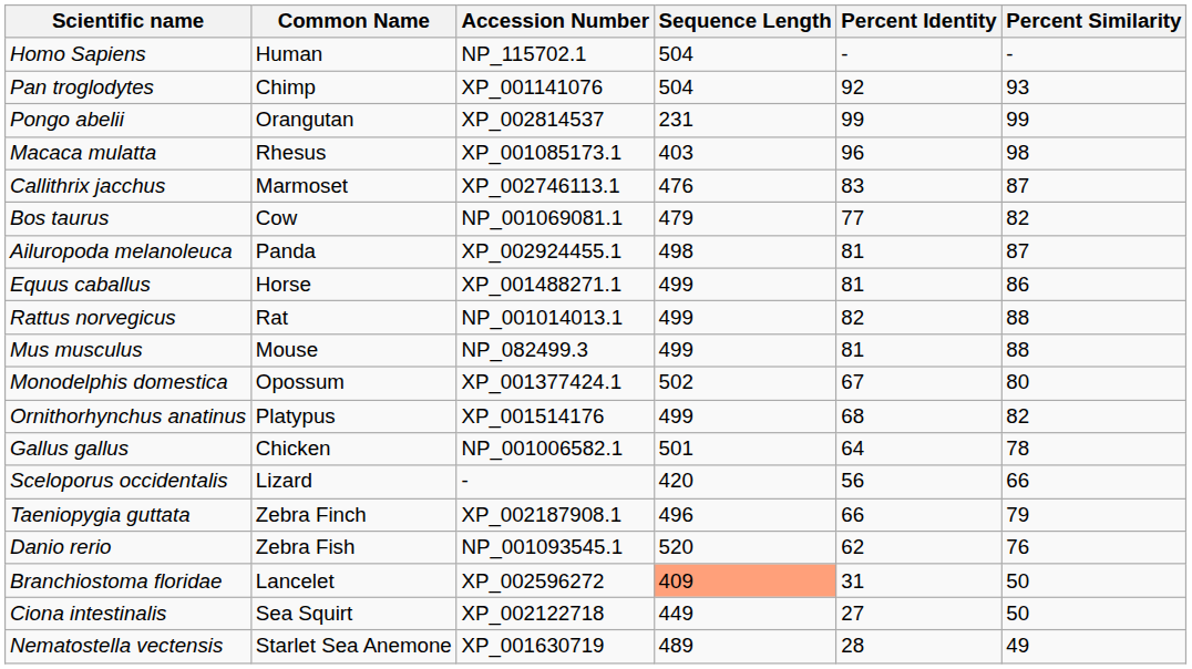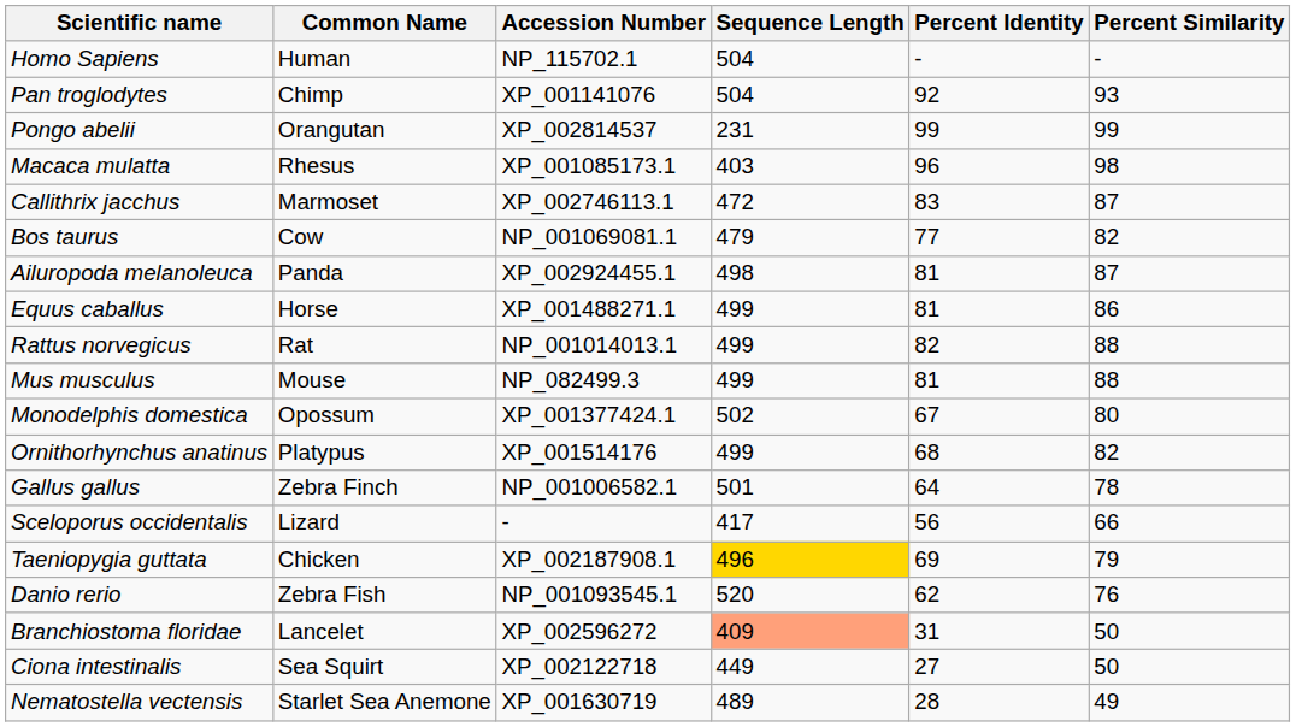Callithrix jacchus | Sequence Length: 476 -> 472
Gallus gallus | Common Name: Chicken -> Zebra Finch
Sceloporus occidentalis | Sequence Length: 420 -> 417
Taeniopygia guttata | Common Name: Zebra Finch -> Chicken
Taeniopygia guttata | Sequence Length: no background -> gold background
Taeniopygia guttata | Percent Identity: 66 -> 69
